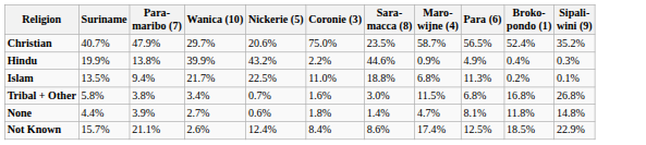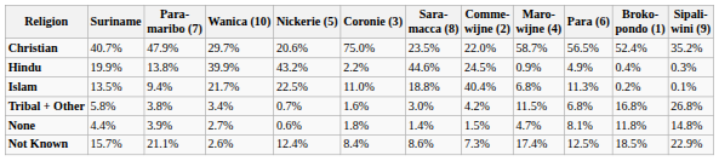+ column: Comme- wijne (2) | 22.0% | 24.5% | 40.4% | 4.2% | 1.5% | 7.3%
